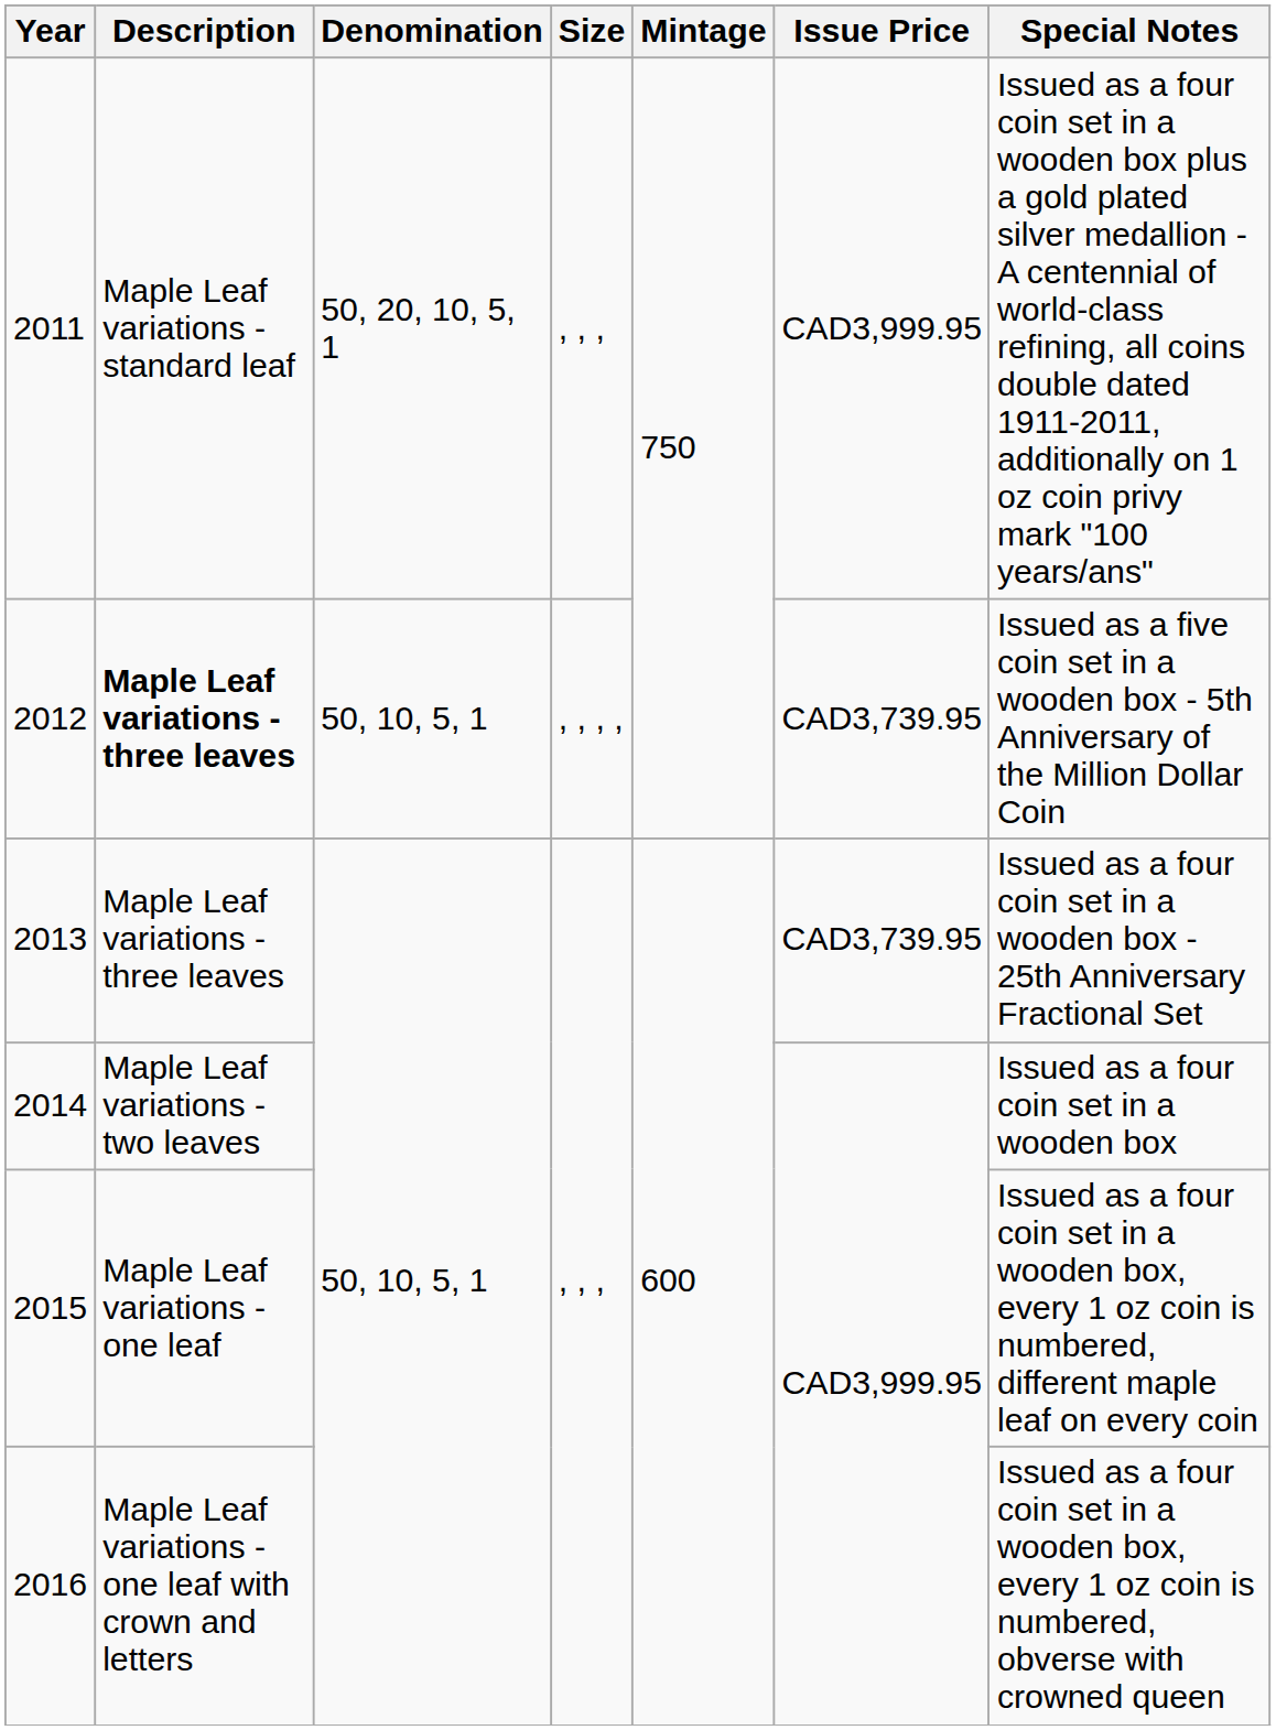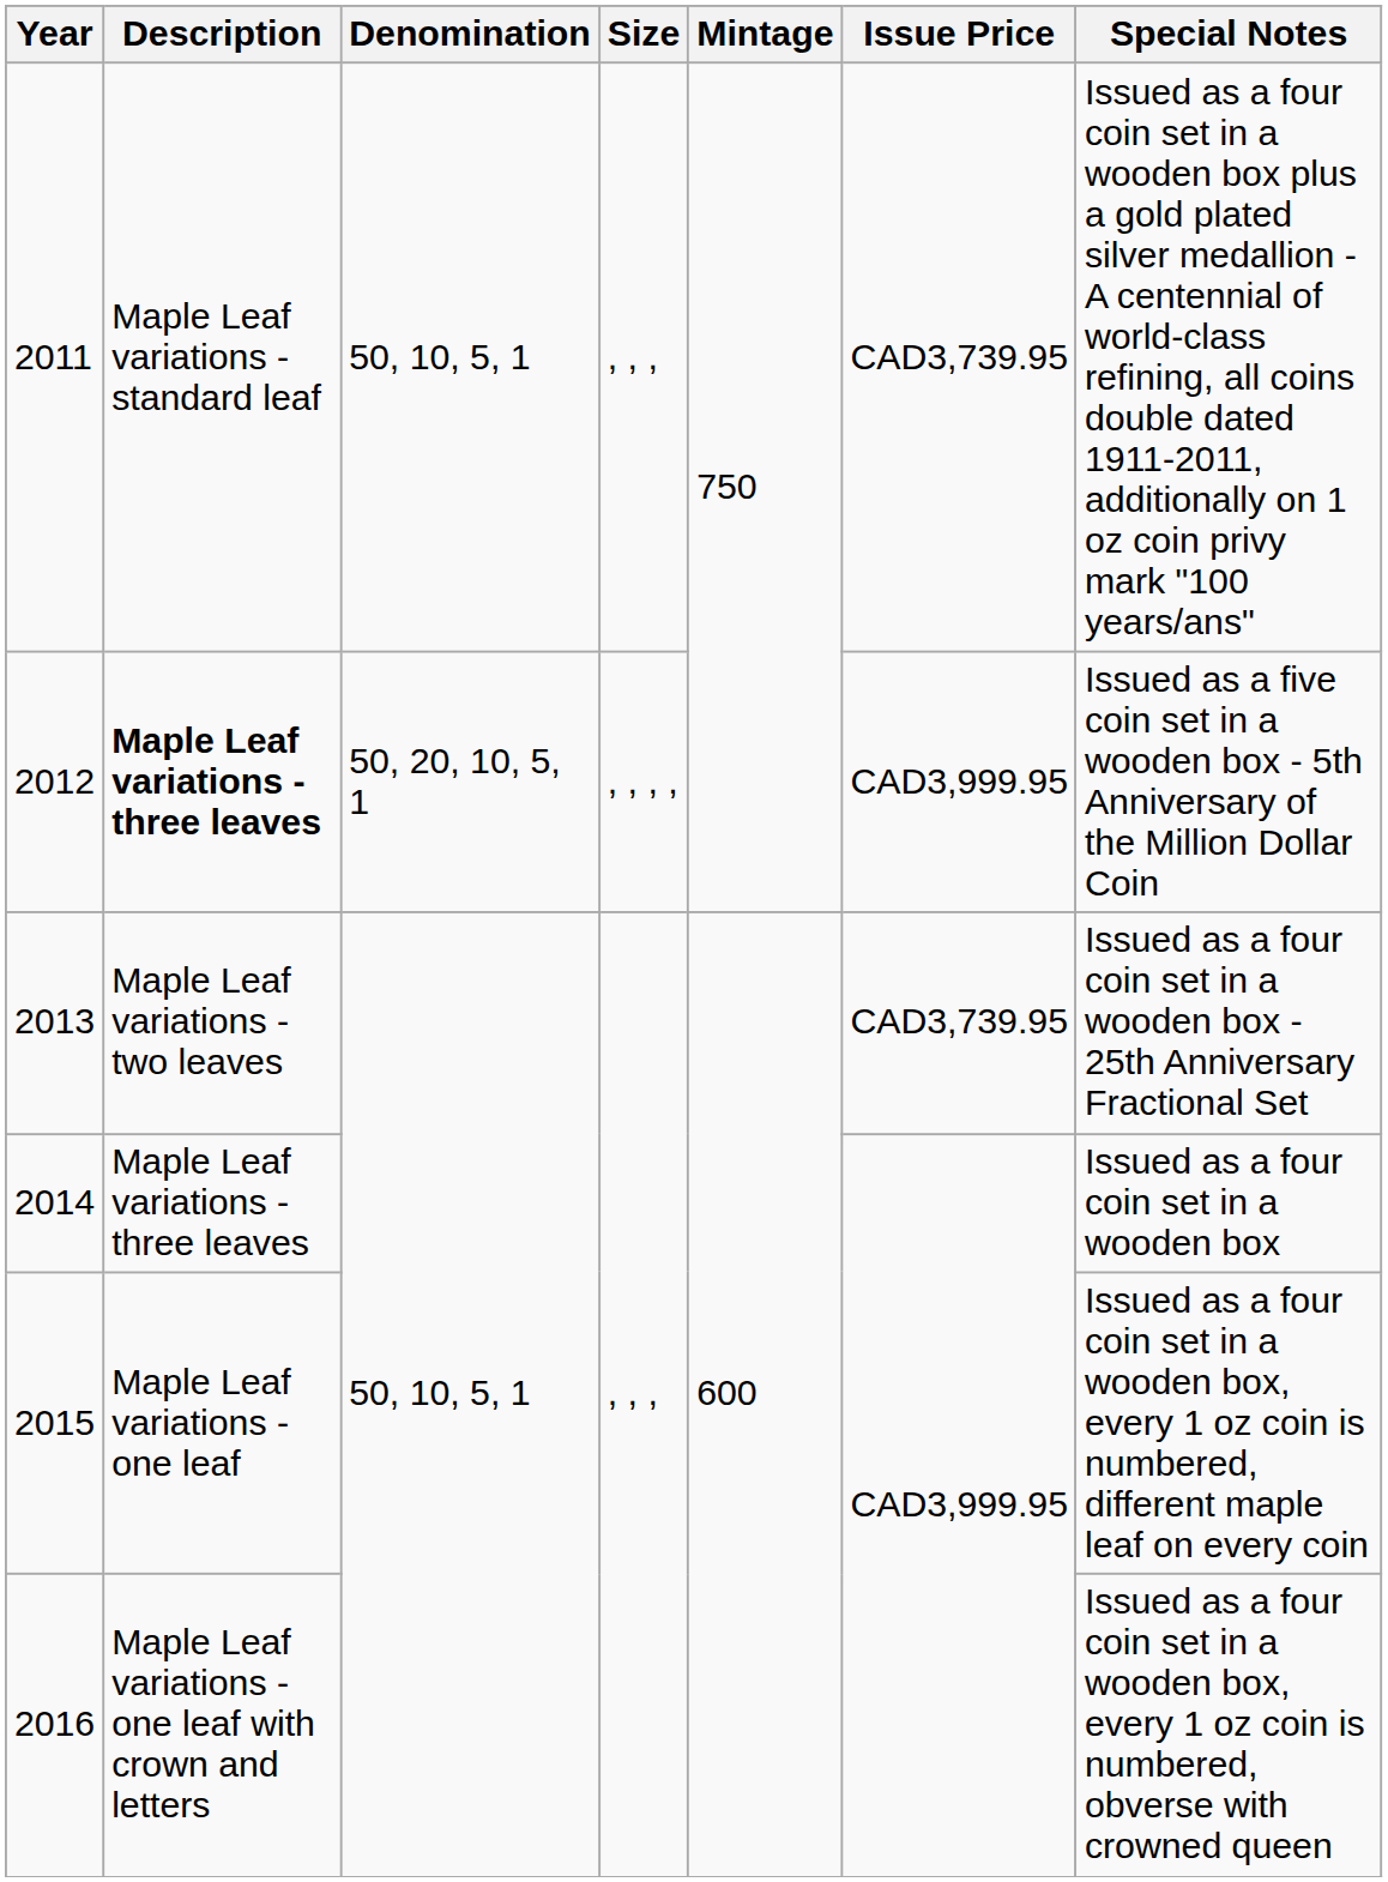2011 | Denomination: 50, 20, 10, 5, 1 -> 50, 10, 5, 1
2011 | Issue Price: CAD3,999.95 -> CAD3,739.95
2012 | Denomination: 50, 10, 5, 1 -> 50, 20, 10, 5, 1
2012 | Issue Price: CAD3,739.95 -> CAD3,999.95
2013 | Description: Maple Leaf variations - three leaves -> Maple Leaf variations - two leaves
2014 | Description: Maple Leaf variations - two leaves -> Maple Leaf variations - three leaves
